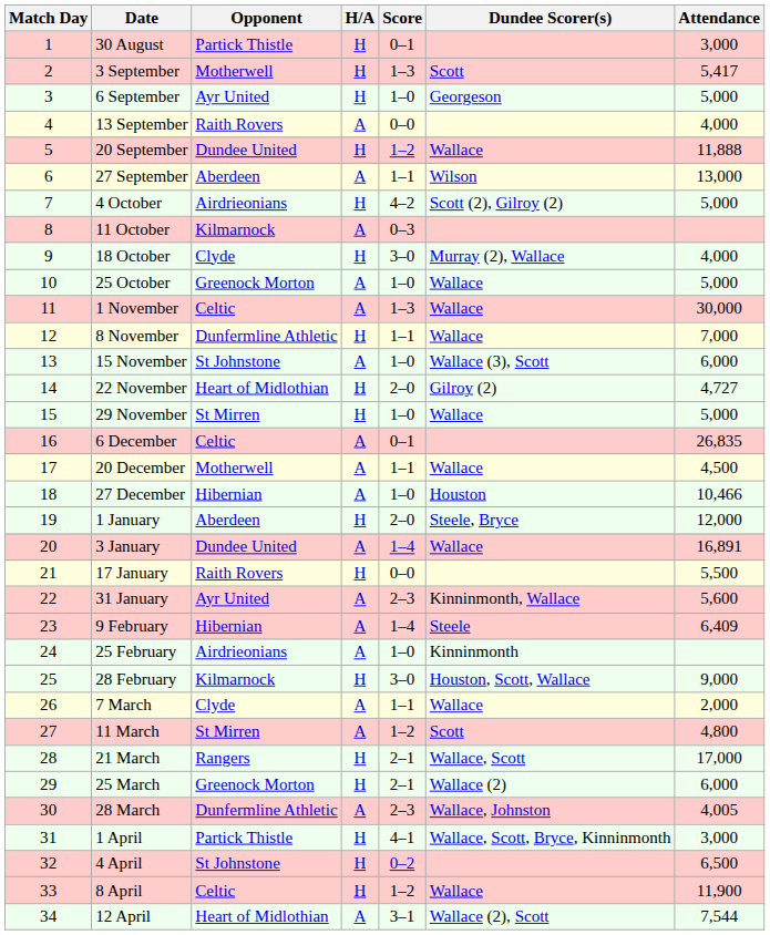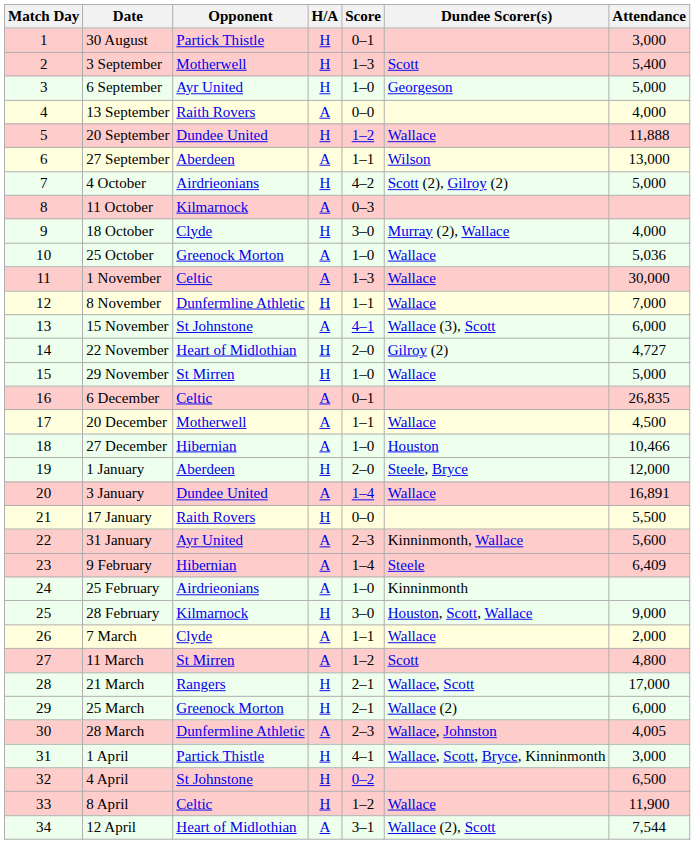3 September | Attendance: 5,417 -> 5,400
25 October | Attendance: 5,000 -> 5,036
15 November | Score: 1–0 -> 4–1
